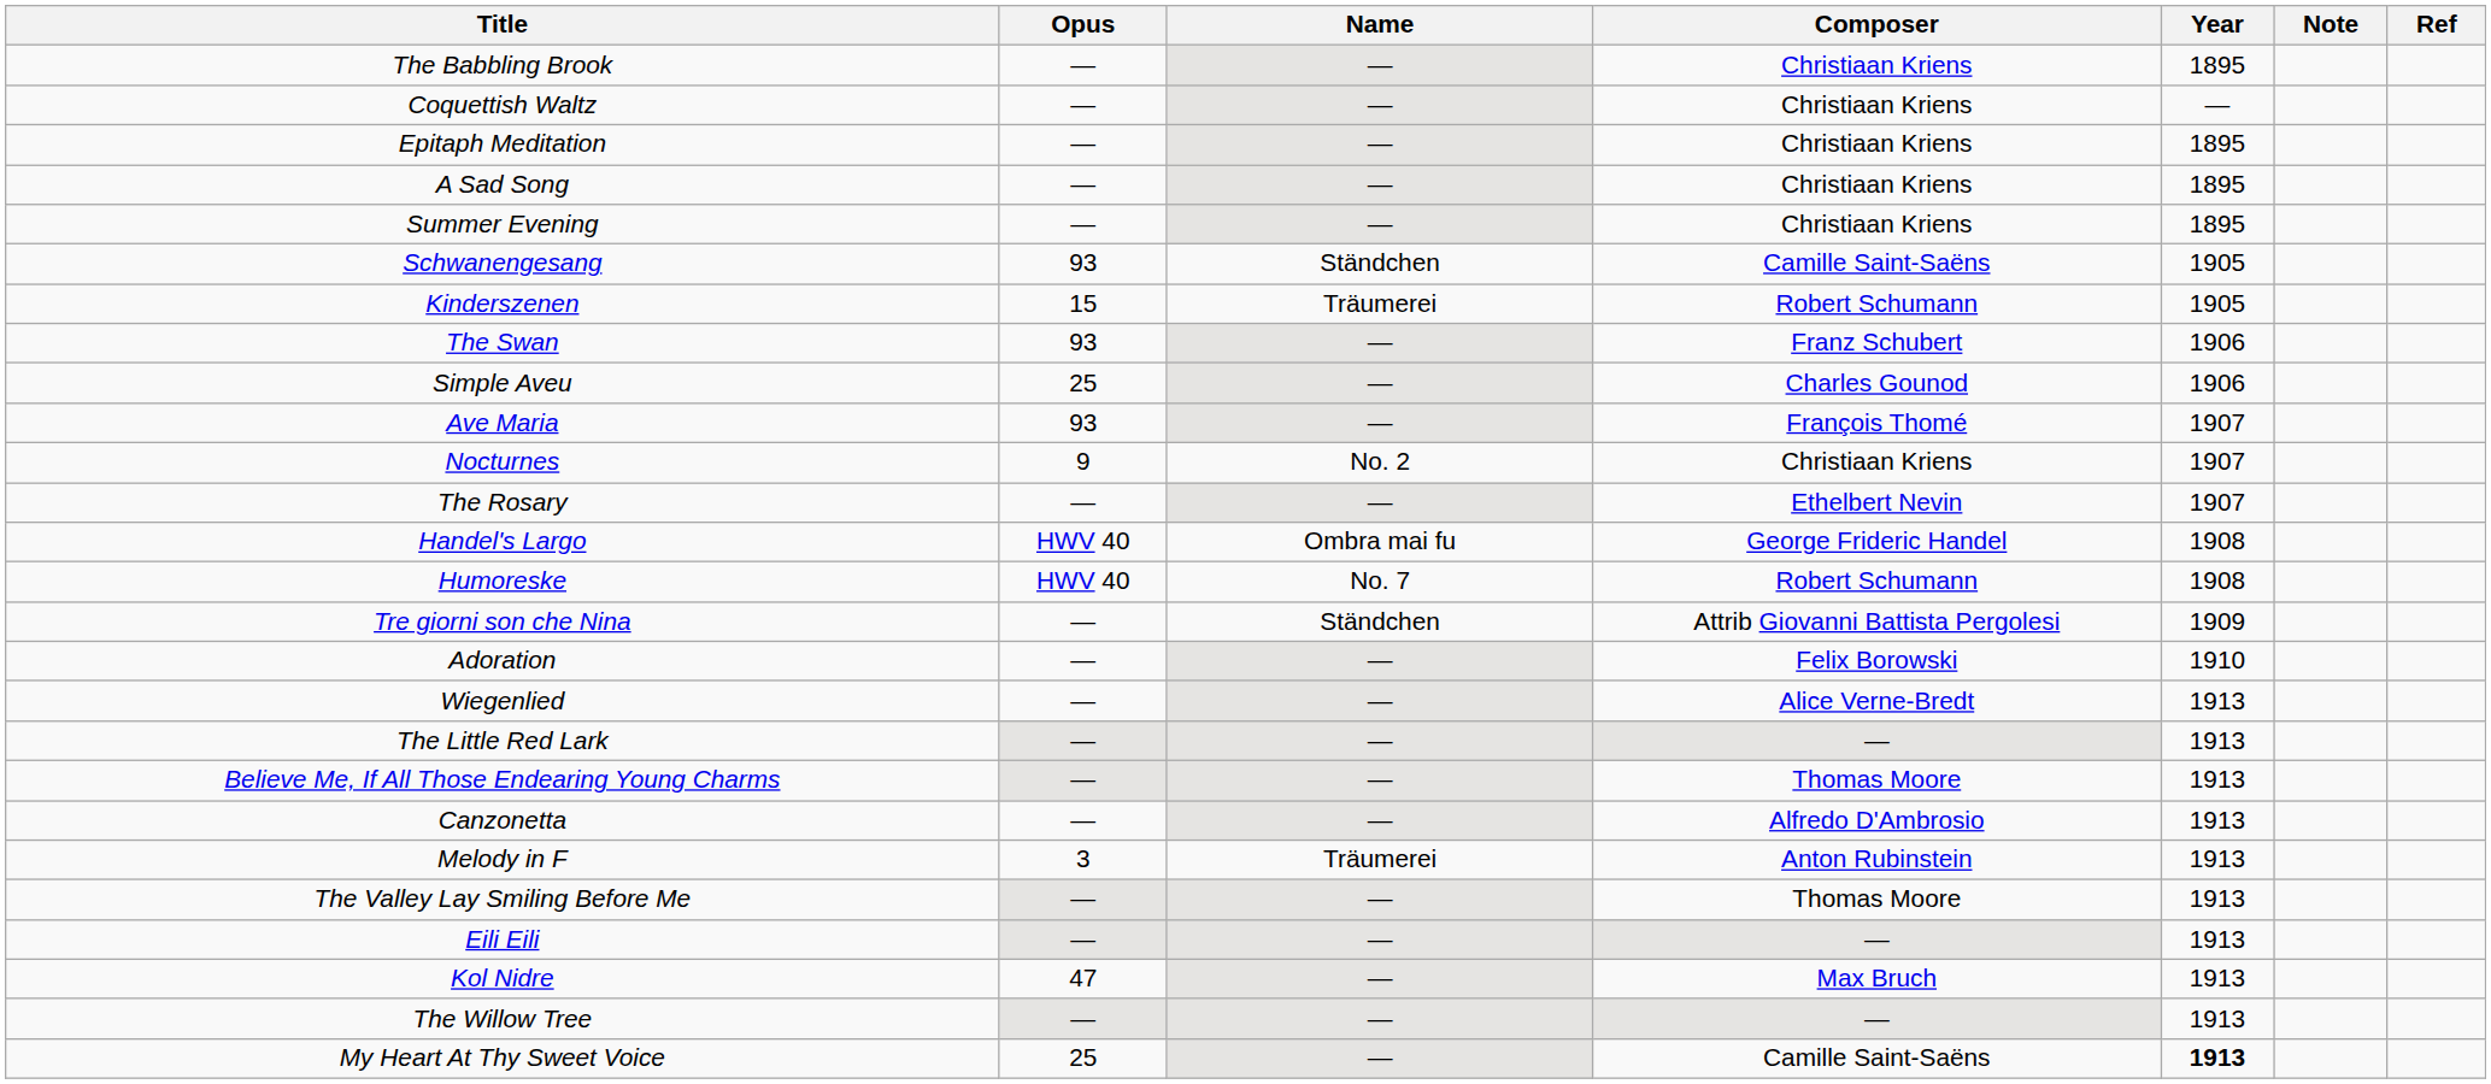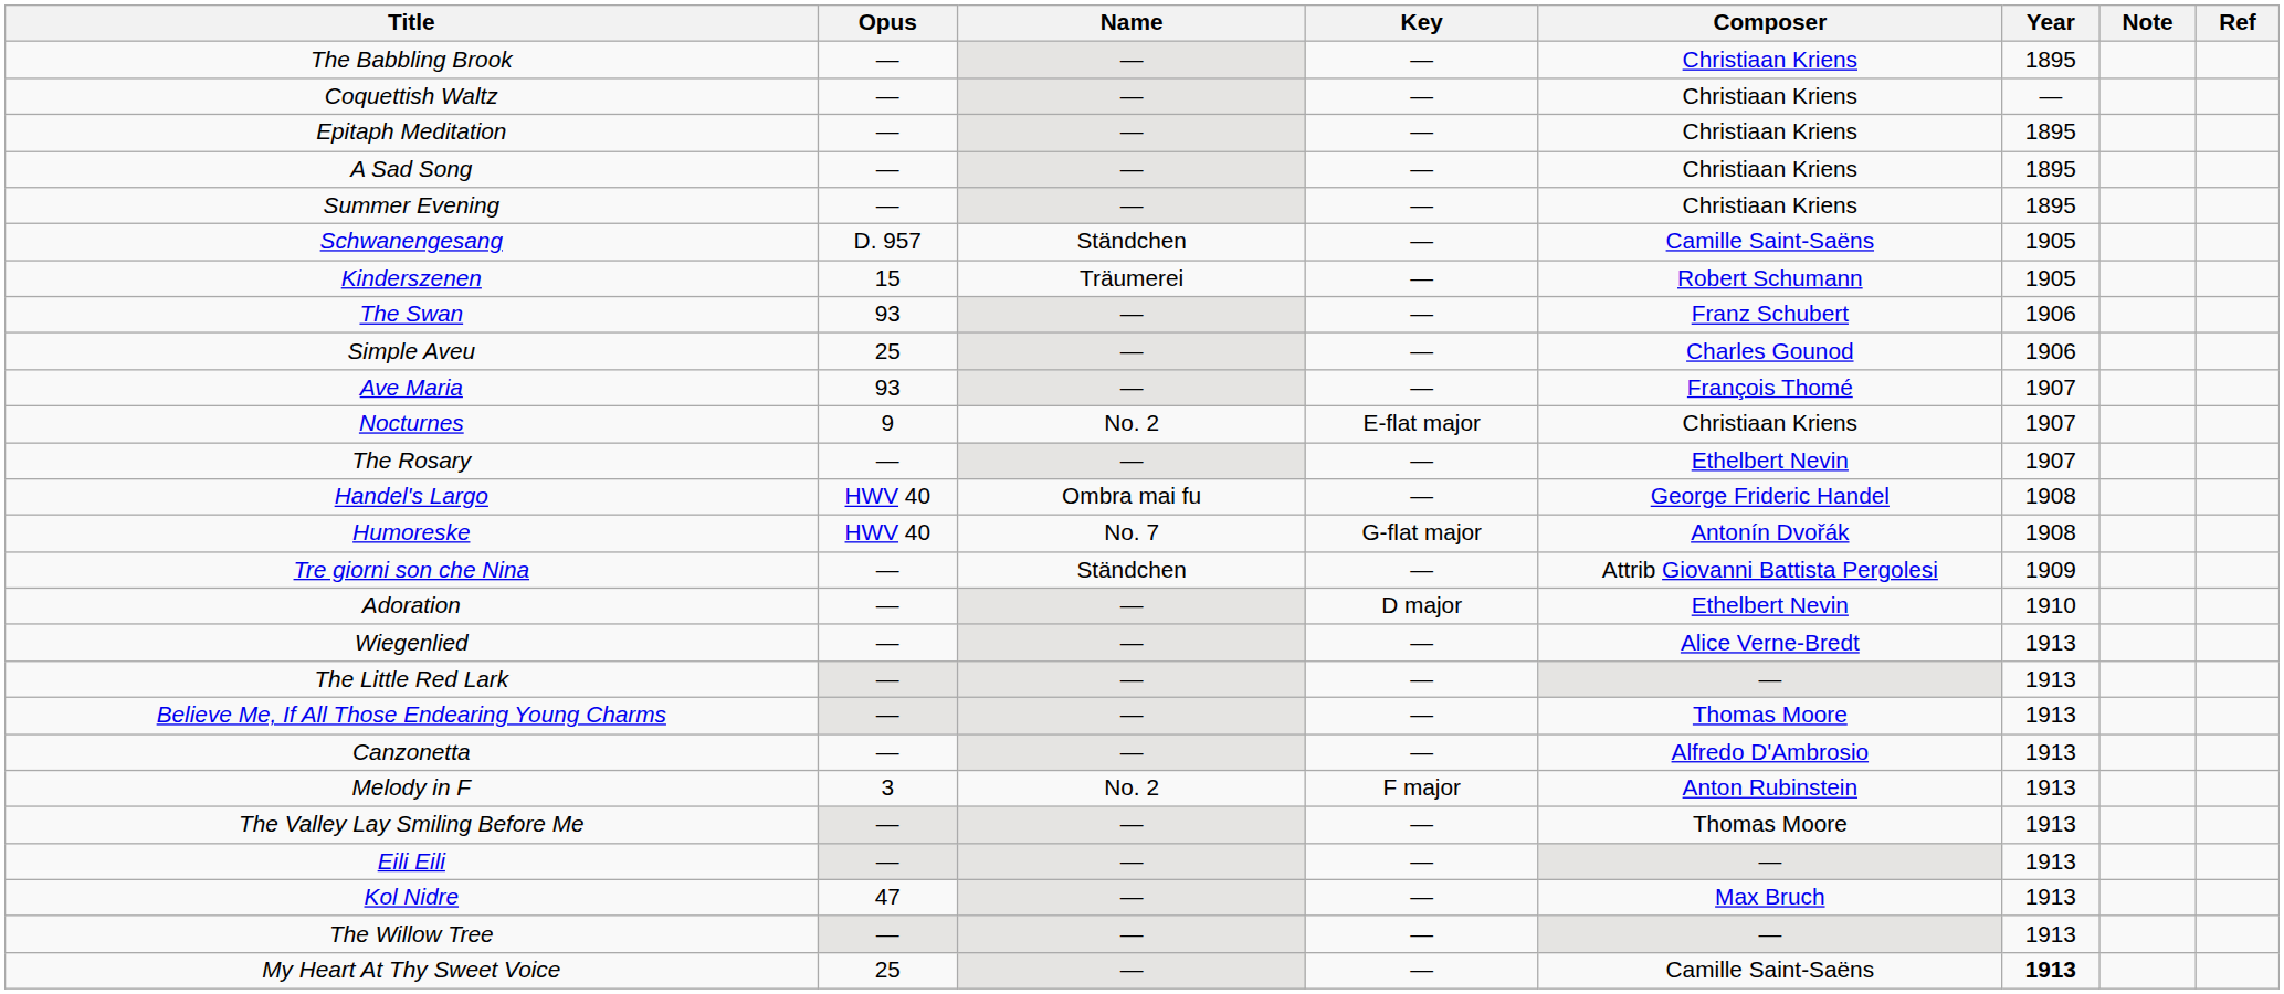+ column: Key | — | — | — | — | — | — | — | — | — | — | E-flat major | — | — | G-flat major | — | D major | — | — | — | — | F major | — | — | — | — | —
Schwanengesang | Opus: 93 -> D. 957
Humoreske | Composer: Robert Schumann -> Antonín Dvořák
Adoration | Composer: Felix Borowski -> Ethelbert Nevin
Melody in F | Name: Träumerei -> No. 2
